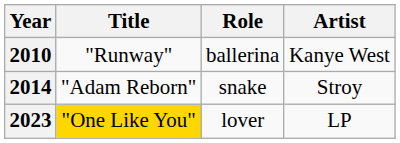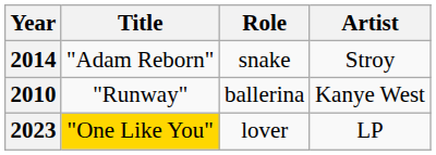rows swapped: 2010 <-> 2014
